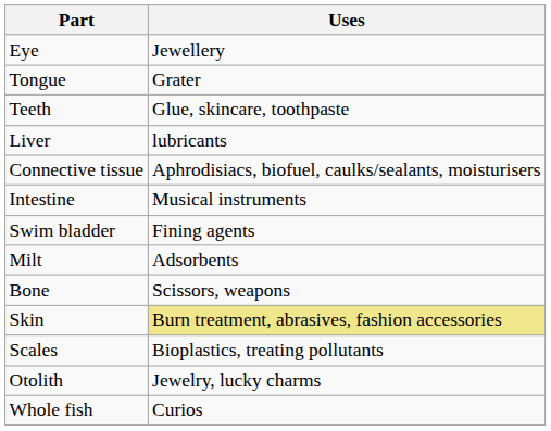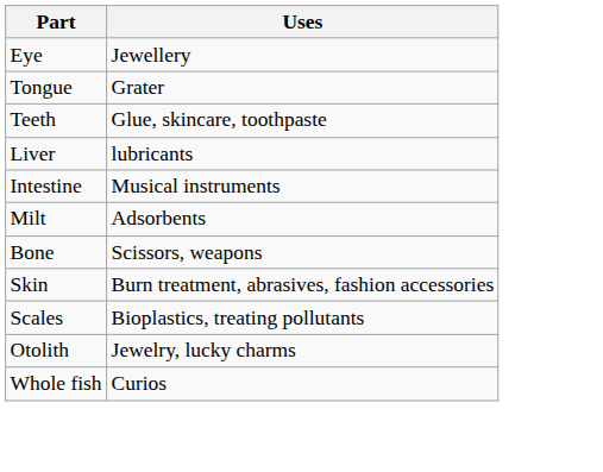- row: Connective tissue | Aphrodisiacs, biofuel, caulks/sealants, moisturisers
- row: Swim bladder | Fining agents
Skin | Uses: khaki background -> no background
